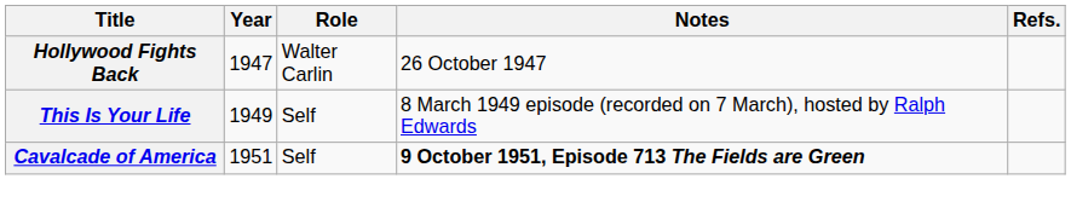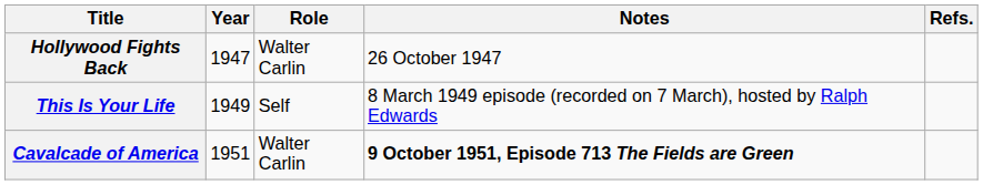Cavalcade of America | Role: Self -> Walter Carlin
